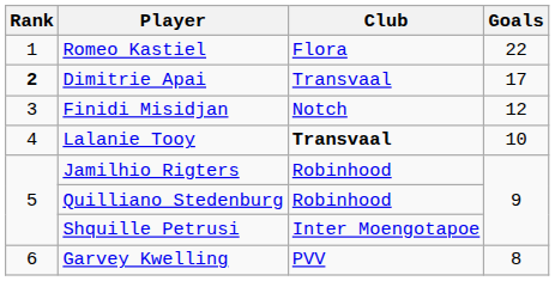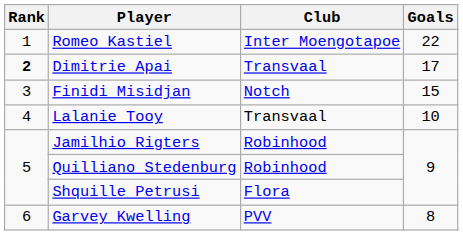Romeo Kastiel | Club: Flora -> Inter Moengotapoe
Finidi Misidjan | Goals: 12 -> 15
Lalanie Tooy | Club: bold -> normal
Shquille Petrusi | Club: Inter Moengotapoe -> Flora
